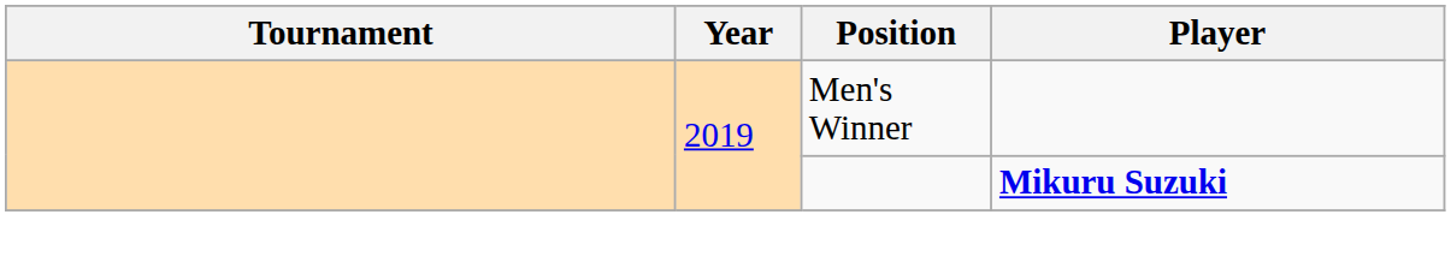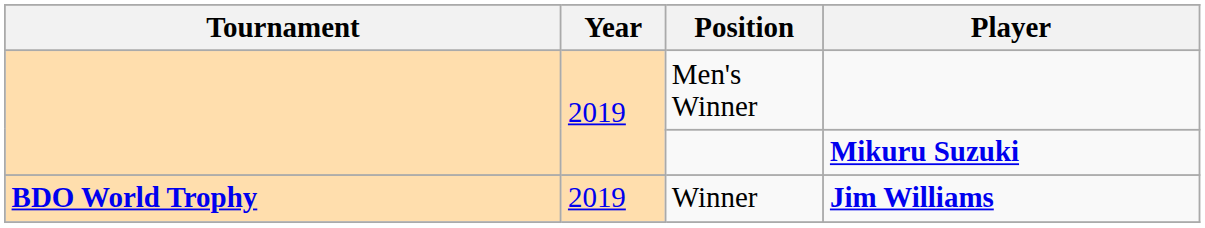+ row: BDO World Trophy | 2019 | Winner | Jim Williams
